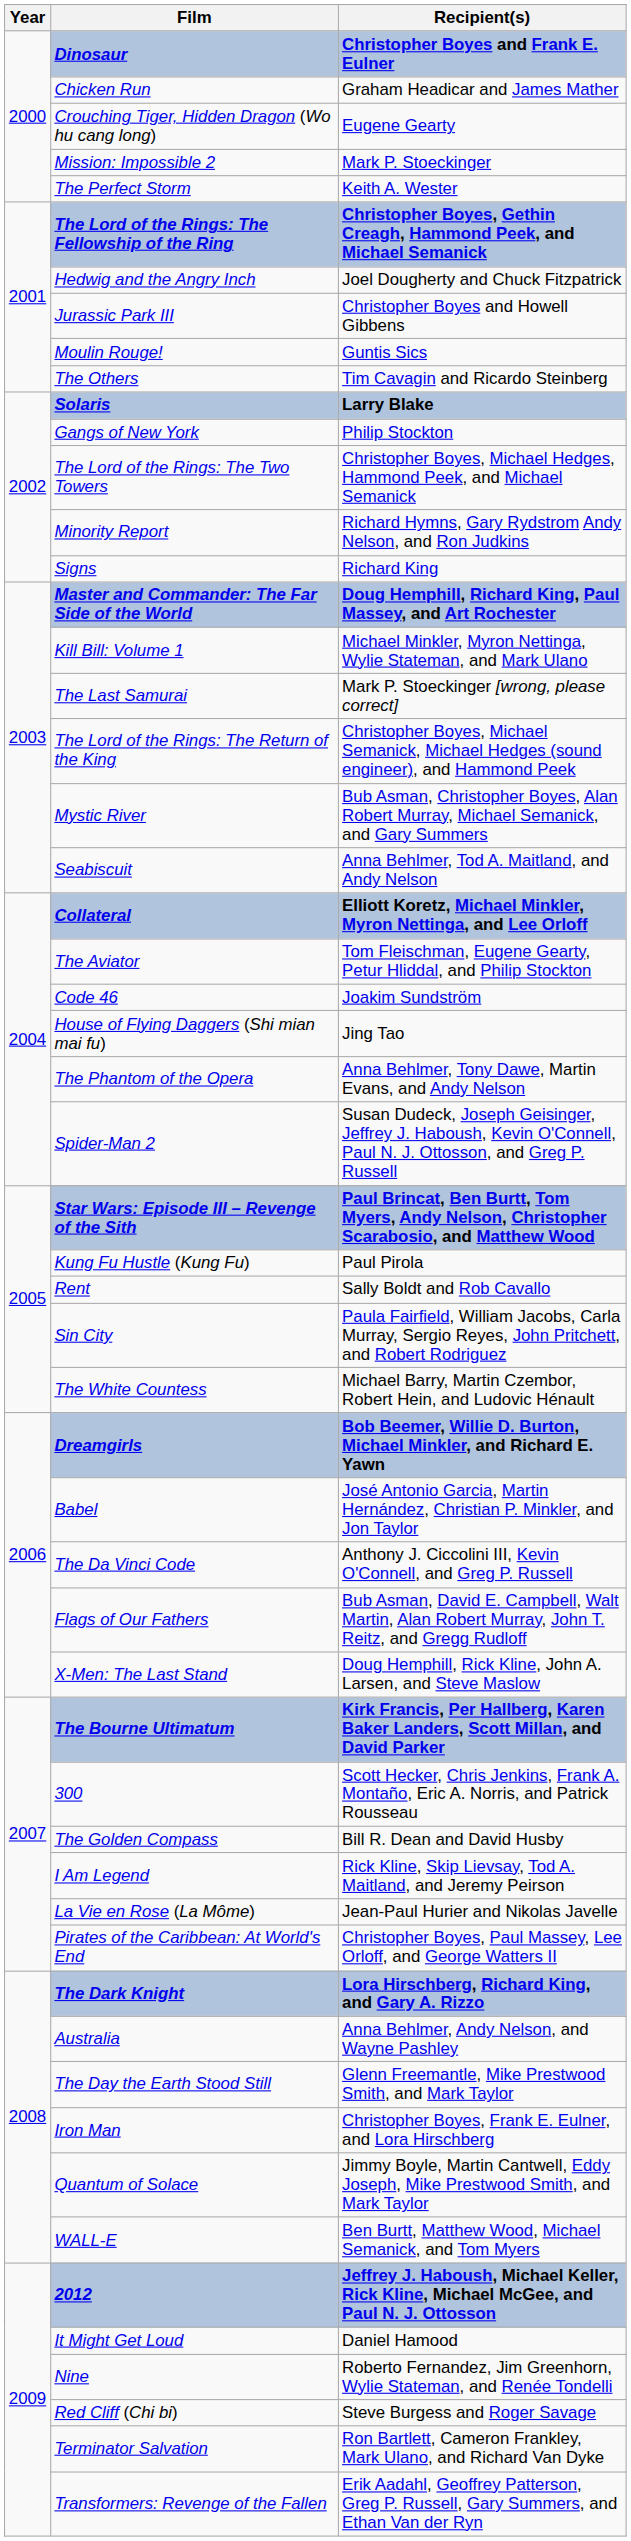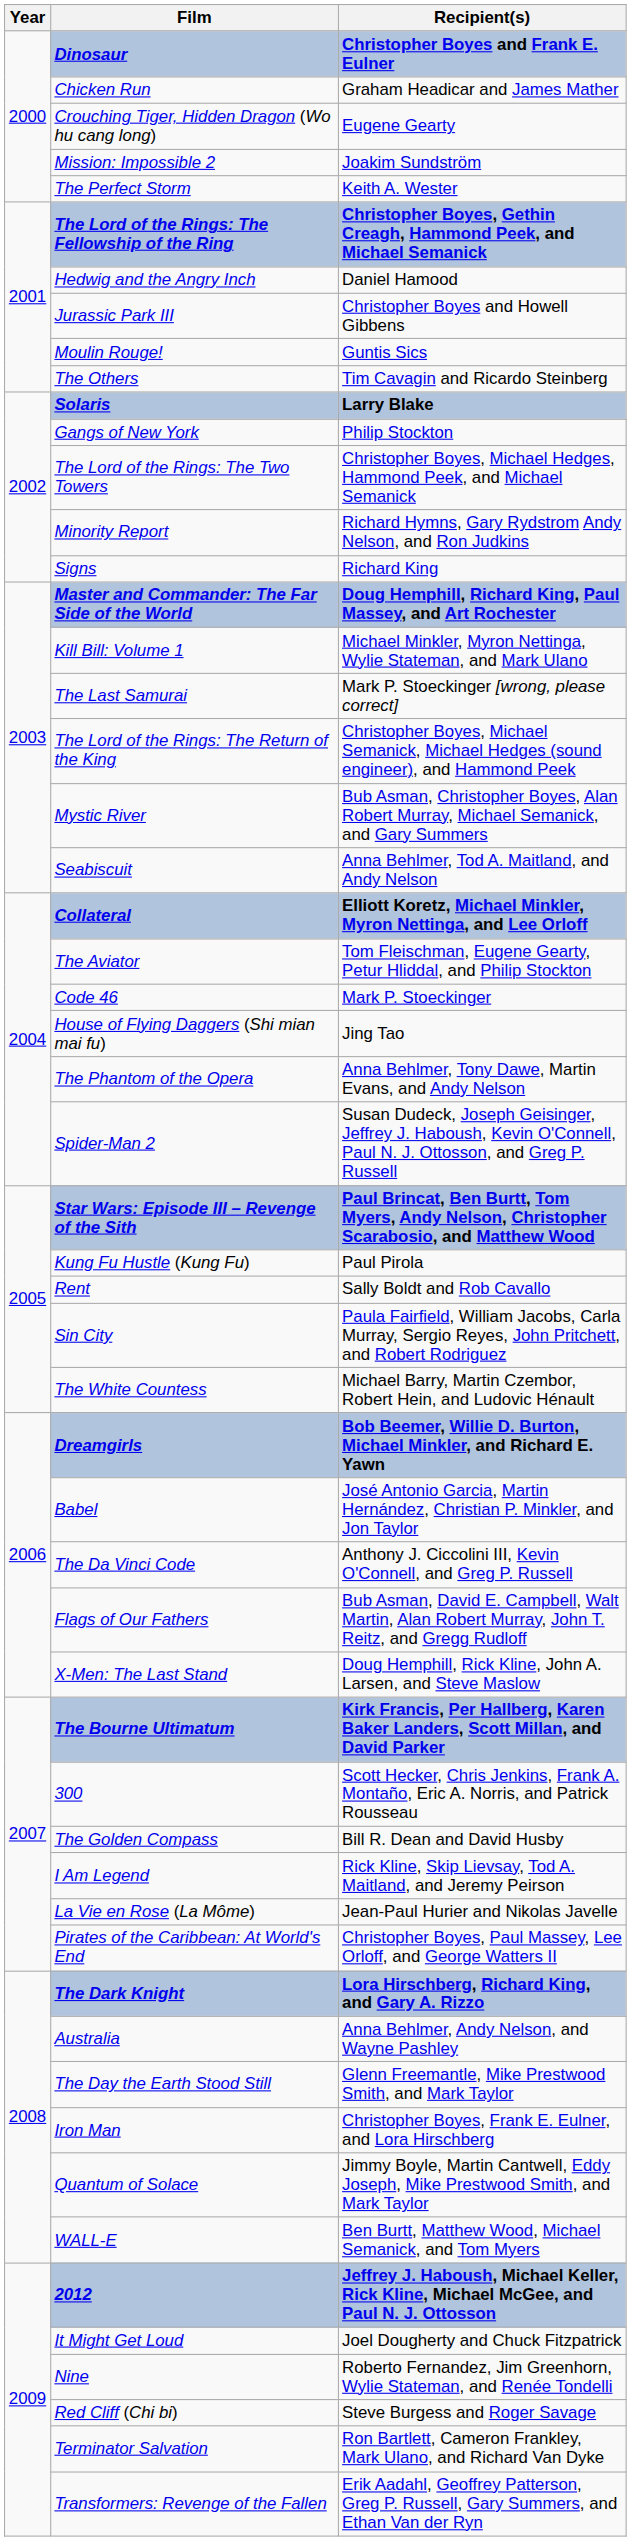Mission: Impossible 2 | Recipient(s): Mark P. Stoeckinger -> Joakim Sundström
Hedwig and the Angry Inch | Recipient(s): Joel Dougherty and Chuck Fitzpatrick -> Daniel Hamood
Code 46 | Recipient(s): Joakim Sundström -> Mark P. Stoeckinger
It Might Get Loud | Recipient(s): Daniel Hamood -> Joel Dougherty and Chuck Fitzpatrick
